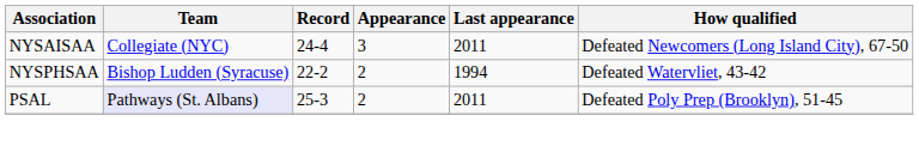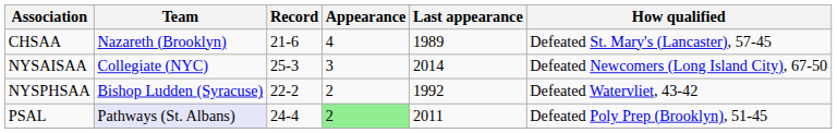+ row: CHSAA | Nazareth (Brooklyn) | 21-6 | 4 | 1989 | Defeated St. Mary's (Lancaster), 57-45
NYSAISAA | Record: 24-4 -> 25-3
NYSAISAA | Last appearance: 2011 -> 2014
NYSPHSAA | Last appearance: 1994 -> 1992
PSAL | Record: 25-3 -> 24-4
PSAL | Appearance: no background -> lightgreen background
